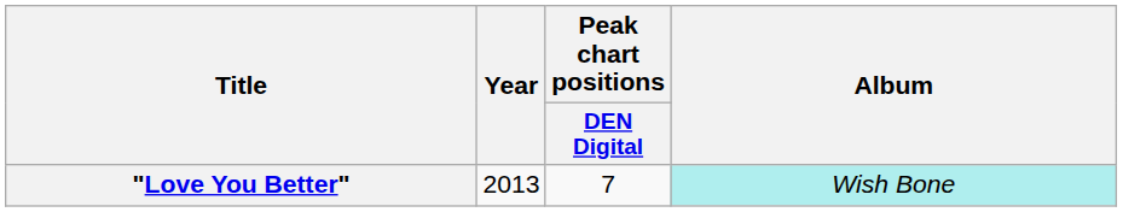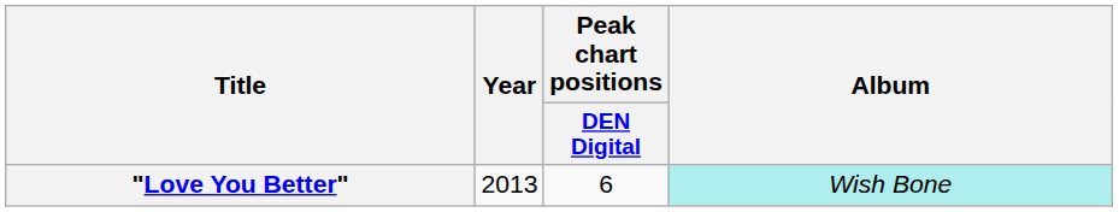"Love You Better" | Peak chart positions / DEN Digital: 7 -> 6
